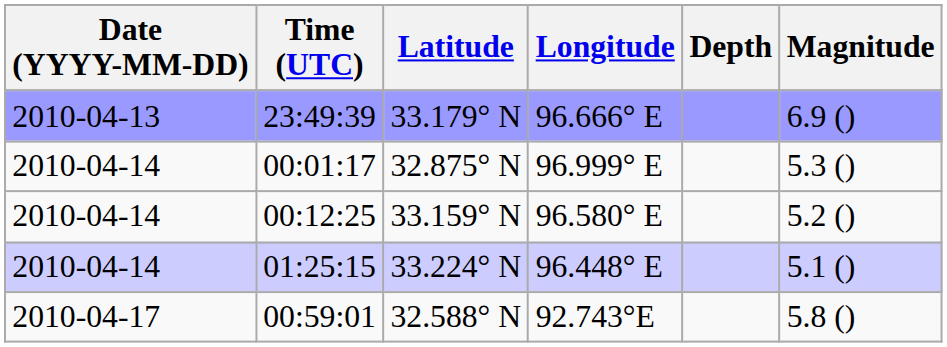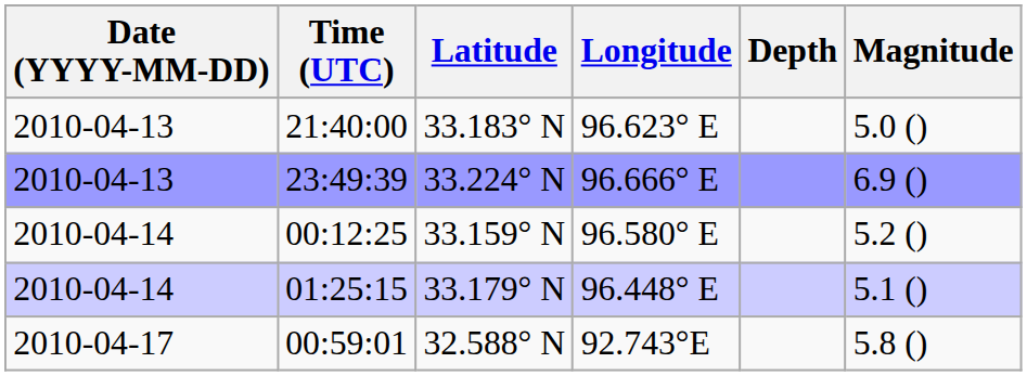+ row: 2010-04-13 | 21:40:00 | 33.183° N | 96.623° E | 5.0 ()
23:49:39 | Latitude: 33.179° N -> 33.224° N
- row: 2010-04-14 | 00:01:17 | 32.875° N | 96.999° E | 5.3 ()
01:25:15 | Latitude: 33.224° N -> 33.179° N
